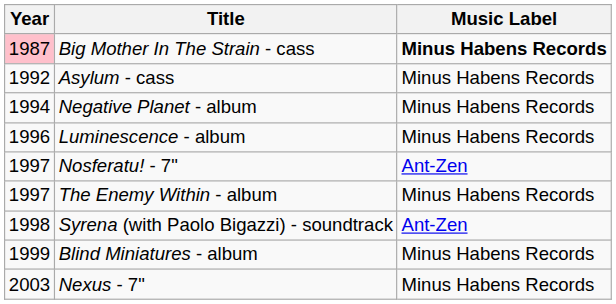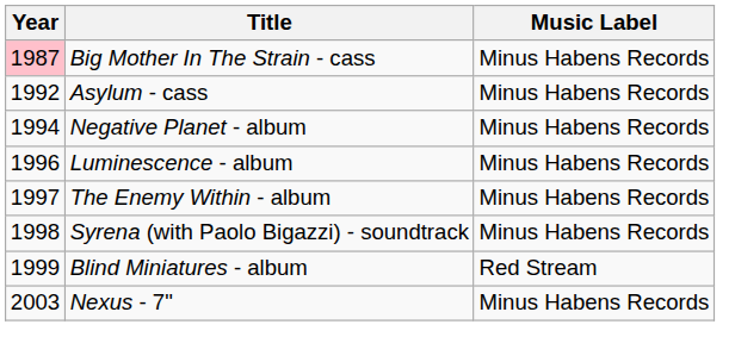Big Mother In The Strain - cass | Music Label: bold -> normal
- row: 1997 | Nosferatu! - 7" | Ant-Zen
Syrena (with Paolo Bigazzi) - soundtrack | Music Label: Ant-Zen -> Minus Habens Records
Blind Miniatures - album | Music Label: Minus Habens Records -> Red Stream
